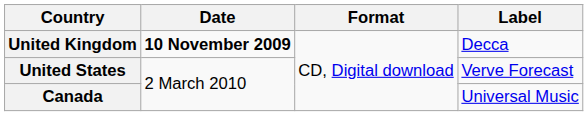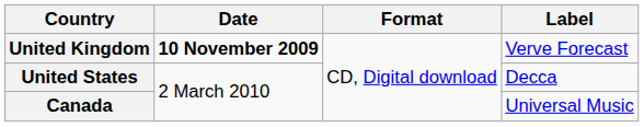United Kingdom | Label: Decca -> Verve Forecast
United States | Label: Verve Forecast -> Decca
